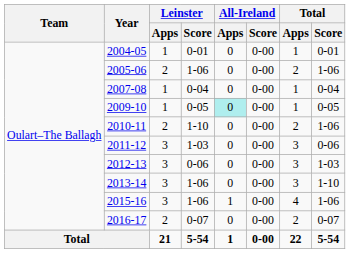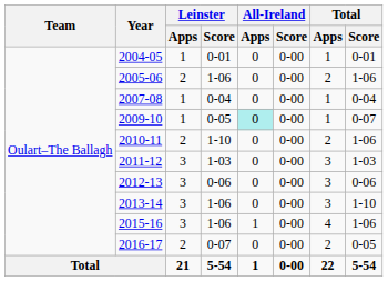2009-10 | Total / Score: 0-05 -> 0-07
2011-12 | Total / Score: 0-06 -> 1-03
2012-13 | Total / Score: 1-03 -> 0-06
2016-17 | Total / Score: 0-07 -> 0-05
